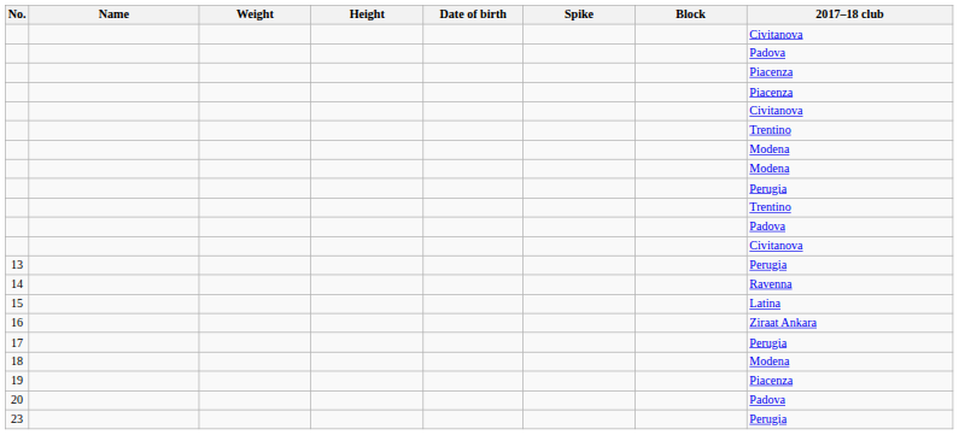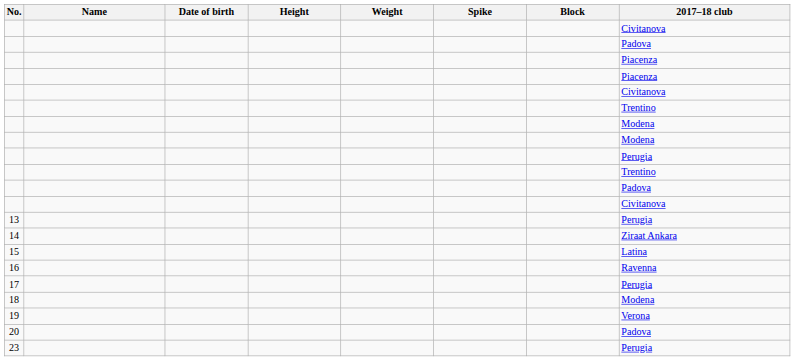columns swapped: Date of birth <-> Weight
14 | 2017–18 club: Ravenna -> Ziraat Ankara
16 | 2017–18 club: Ziraat Ankara -> Ravenna
19 | 2017–18 club: Piacenza -> Verona
